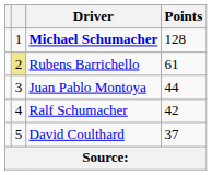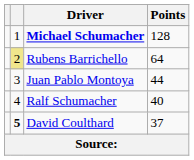Rubens Barrichello | Points: 61 -> 64
Ralf Schumacher | Points: 42 -> 40
David Coulthard | column 2: normal -> bold
